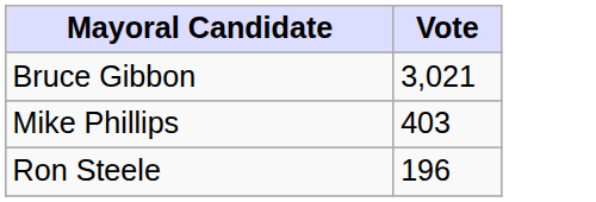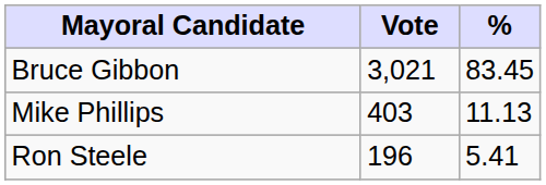+ column: % | 83.45 | 11.13 | 5.41
